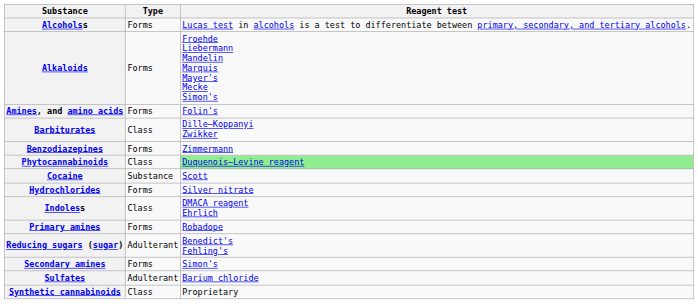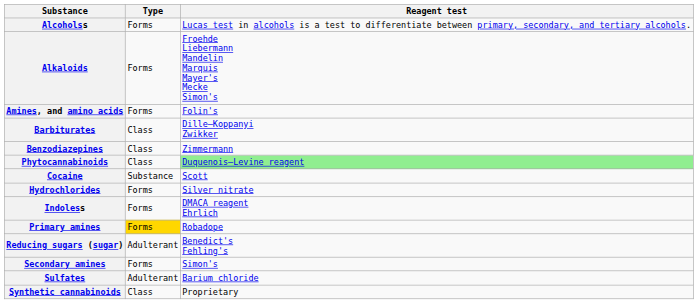Benzodiazepines | Type: Forms -> Class
Indoless | Type: Class -> Forms
Primary amines | Type: no background -> gold background
